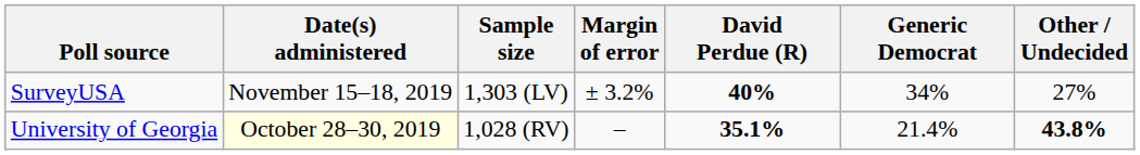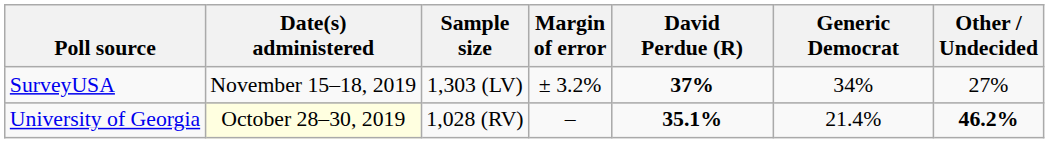SurveyUSA | David Perdue (R): 40% -> 37%
University of Georgia | Other / Undecided: 43.8% -> 46.2%
